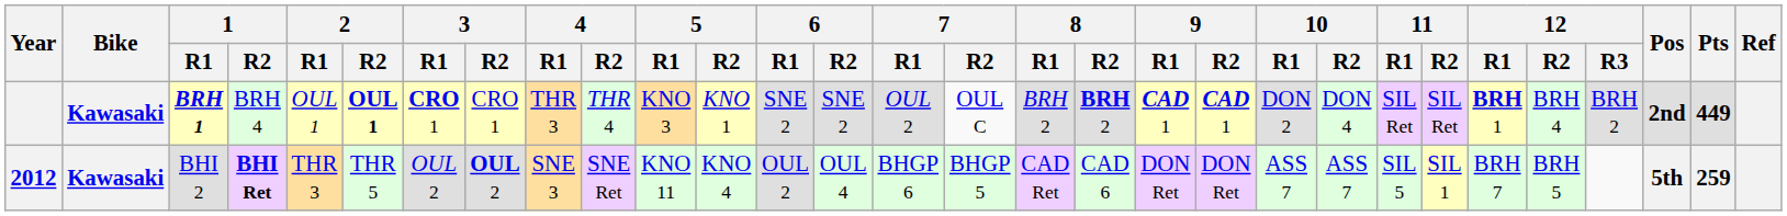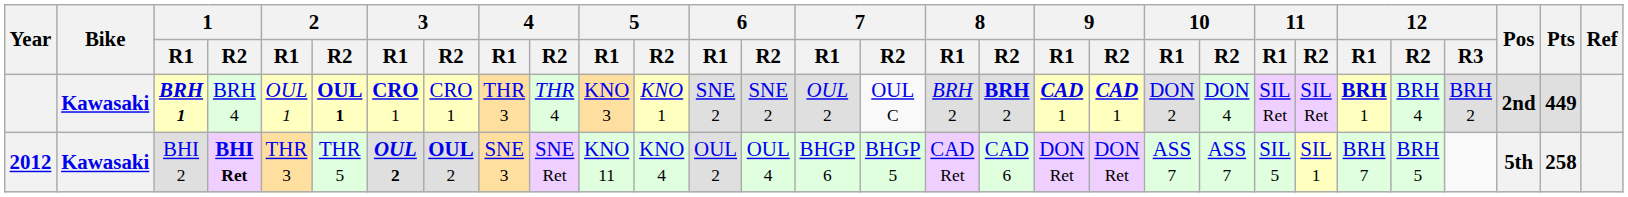2012 | 3 / R1: normal -> bold
2012 | Pts: 259 -> 258
